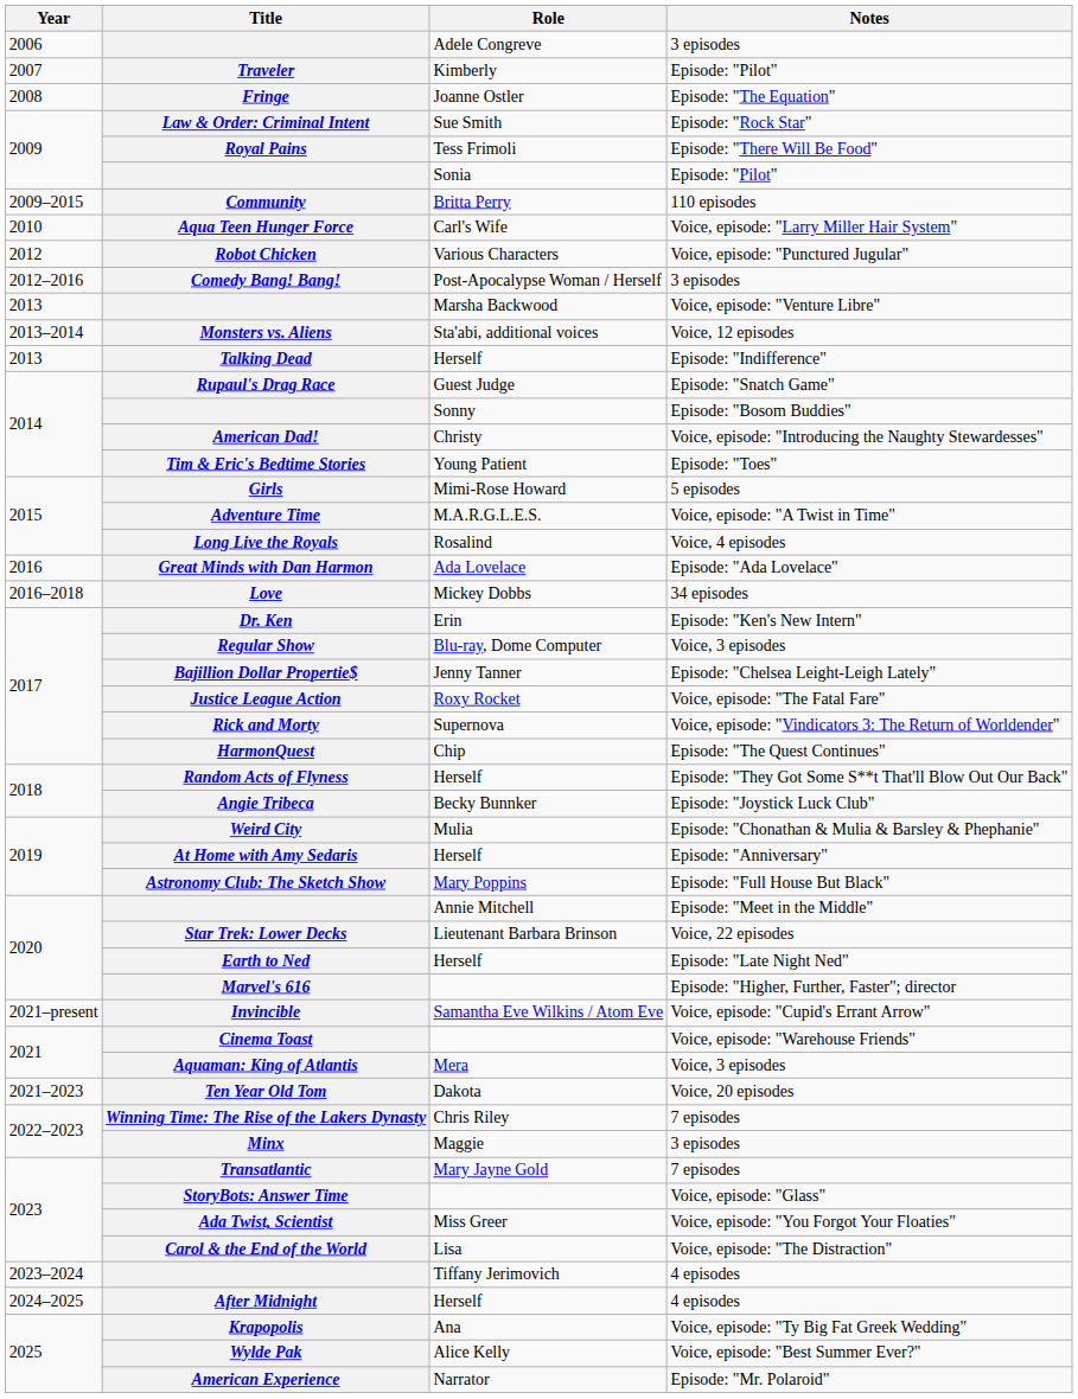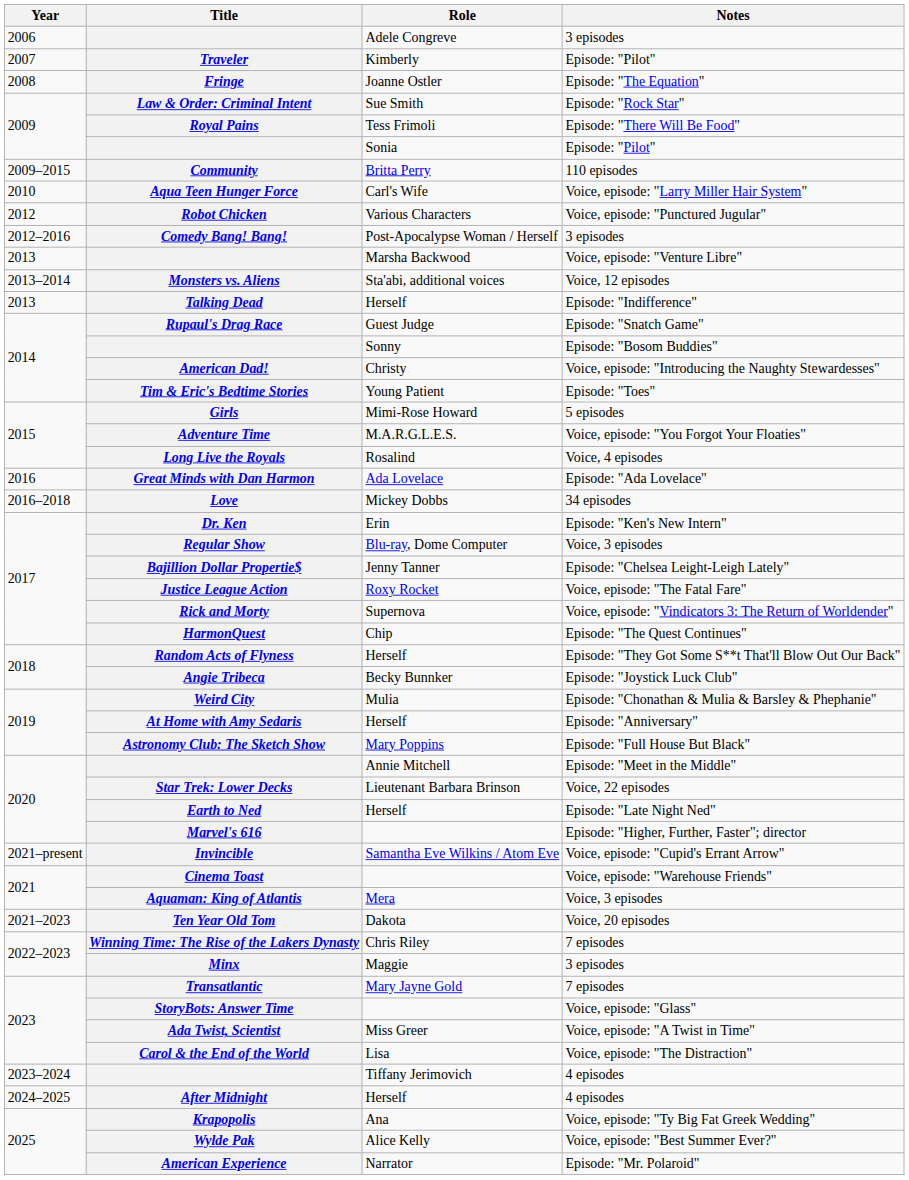Adventure Time | Notes: Voice, episode: "A Twist in Time" -> Voice, episode: "You Forgot Your Floaties"
Ada Twist, Scientist | Notes: Voice, episode: "You Forgot Your Floaties" -> Voice, episode: "A Twist in Time"
